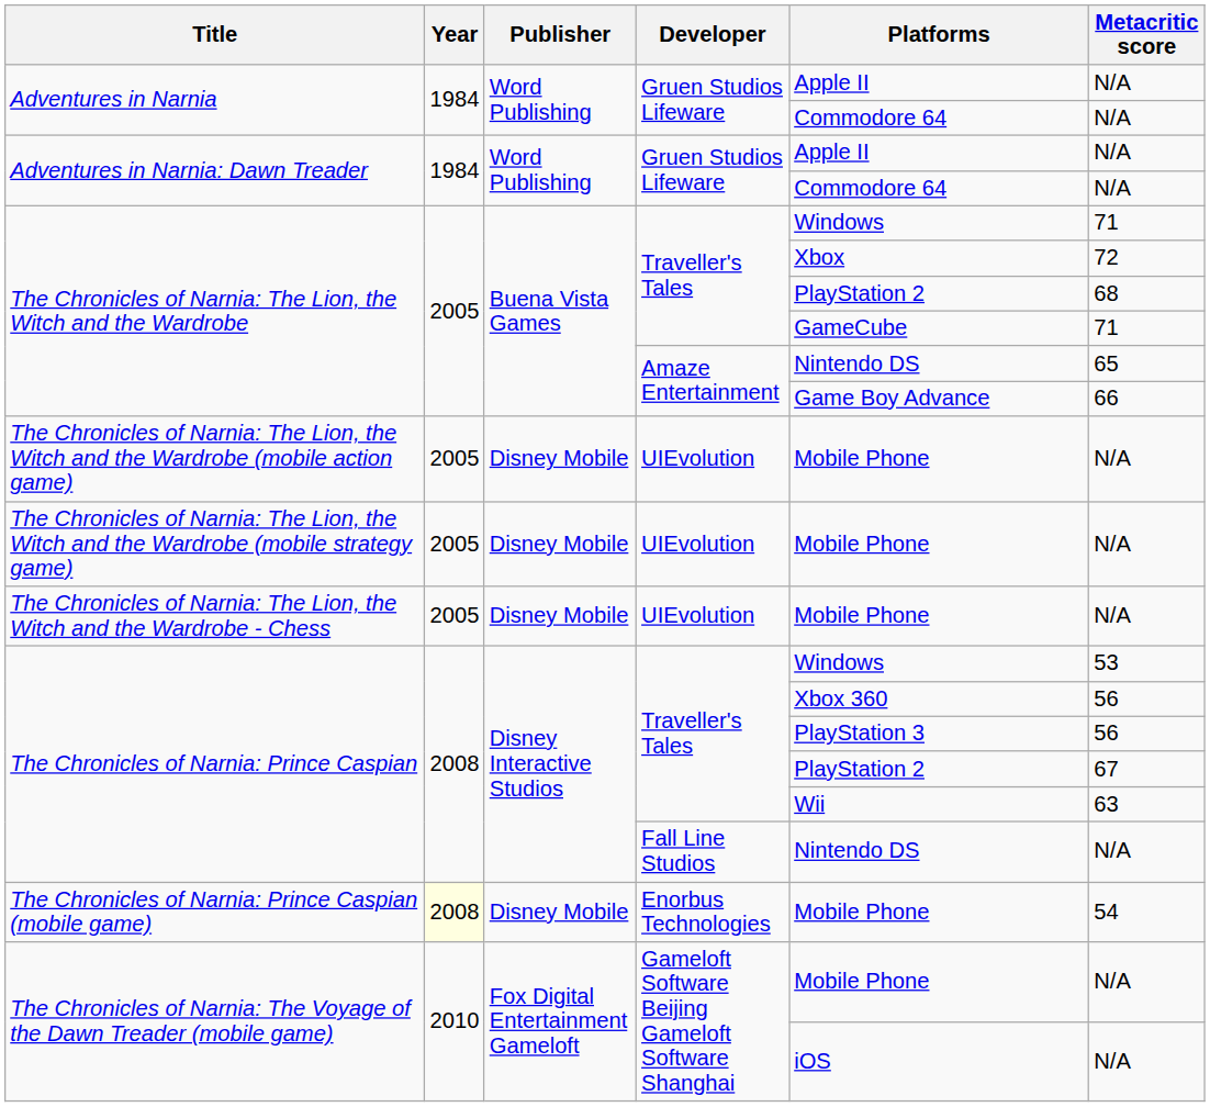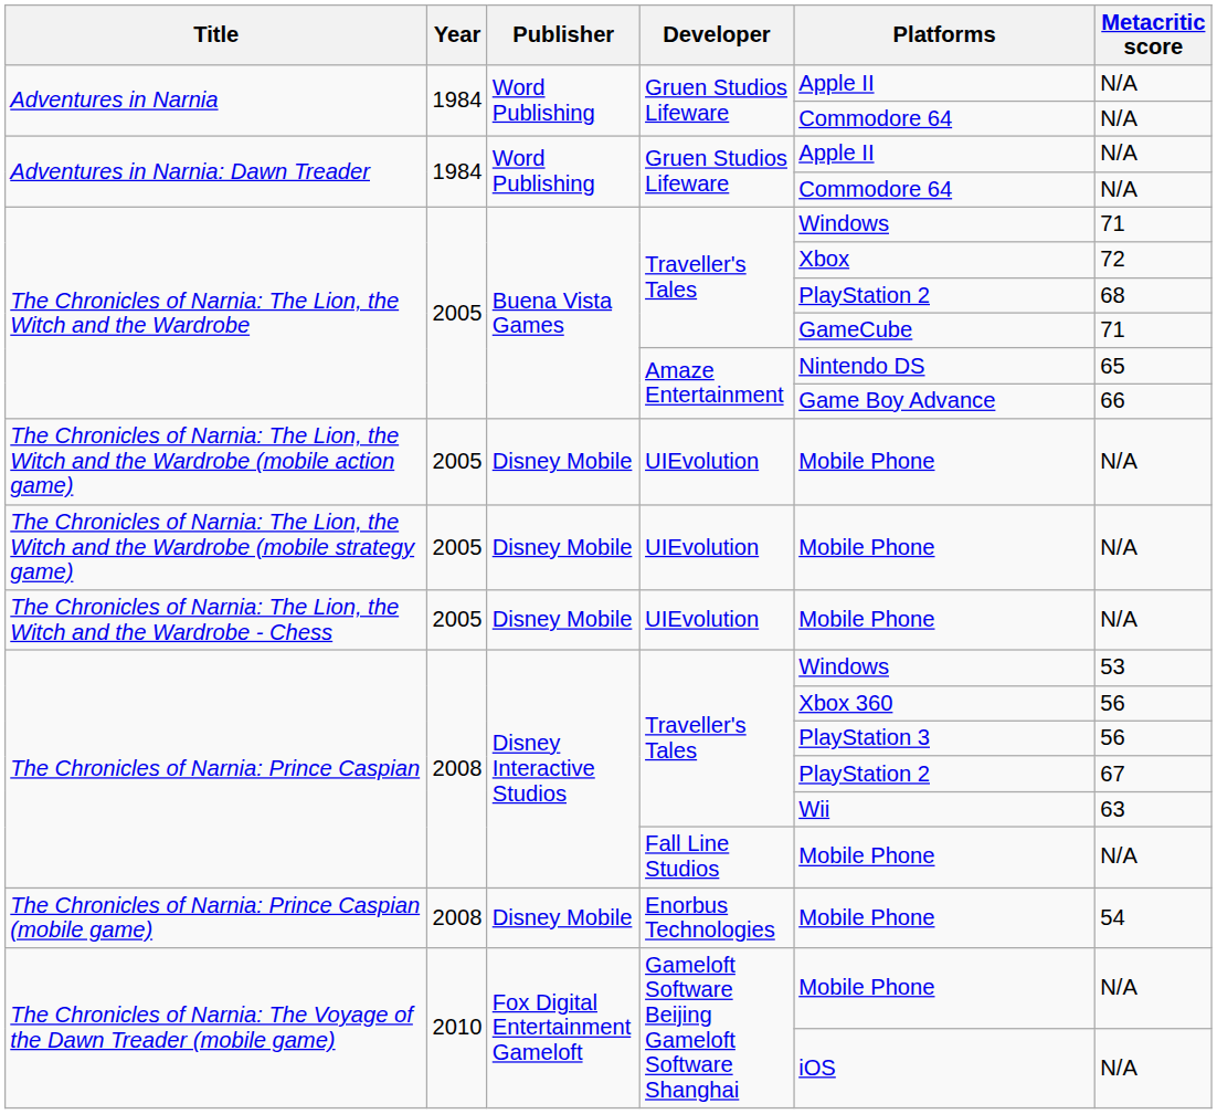The Chronicles of Narnia: Prince Caspian / Fall Line Studios | Platforms: Nintendo DS -> Mobile Phone
The Chronicles of Narnia: Prince Caspian (mobile game) | Year: lightyellow background -> no background
